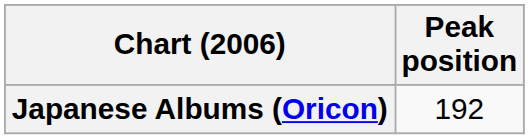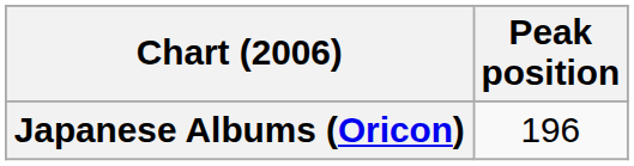Japanese Albums (Oricon) | Peak position: 192 -> 196
